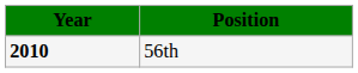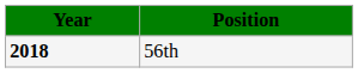56th | column 1: 2010 -> 2018
